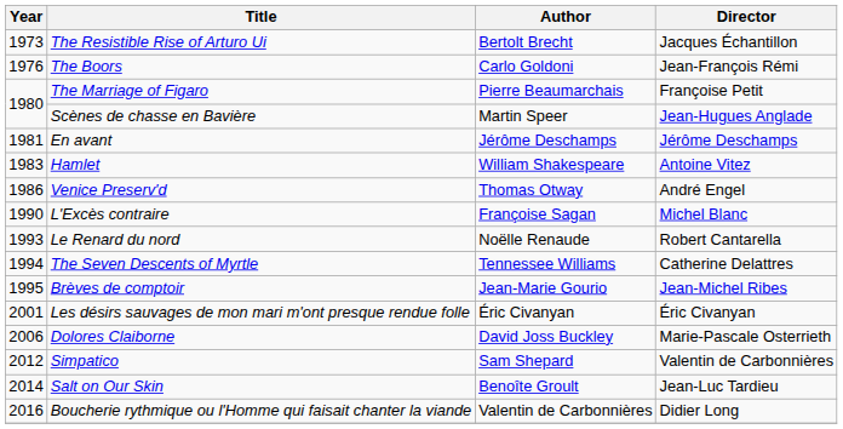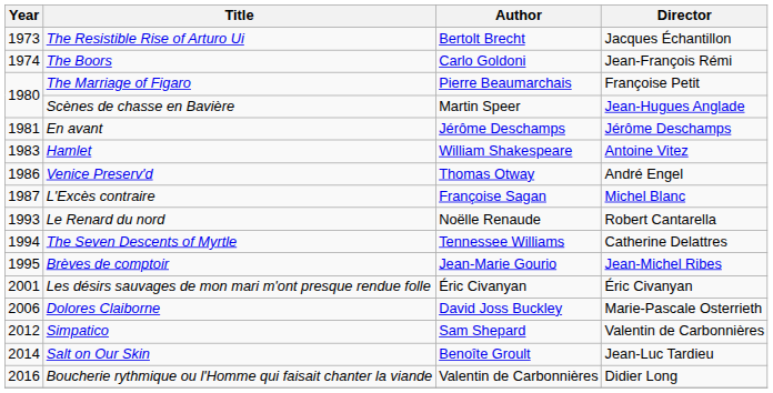The Boors | Year: 1976 -> 1974
L'Excès contraire | Year: 1990 -> 1987
